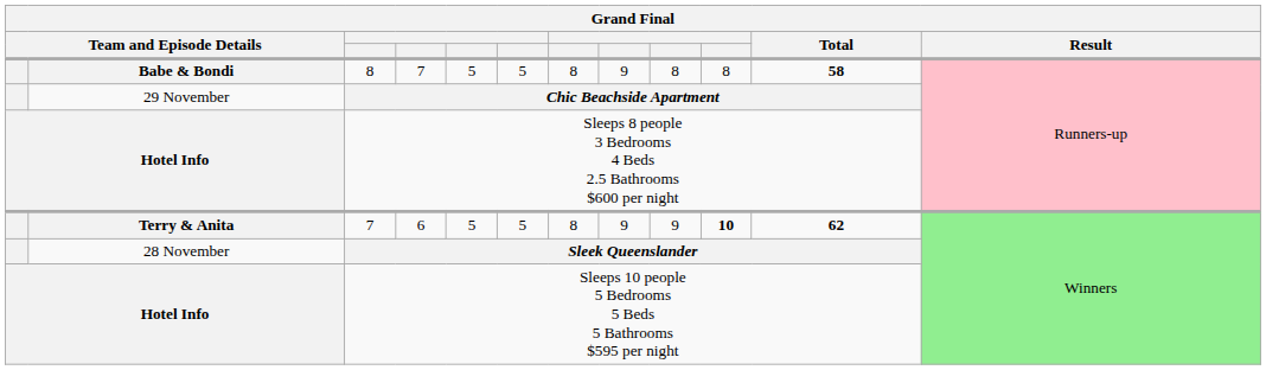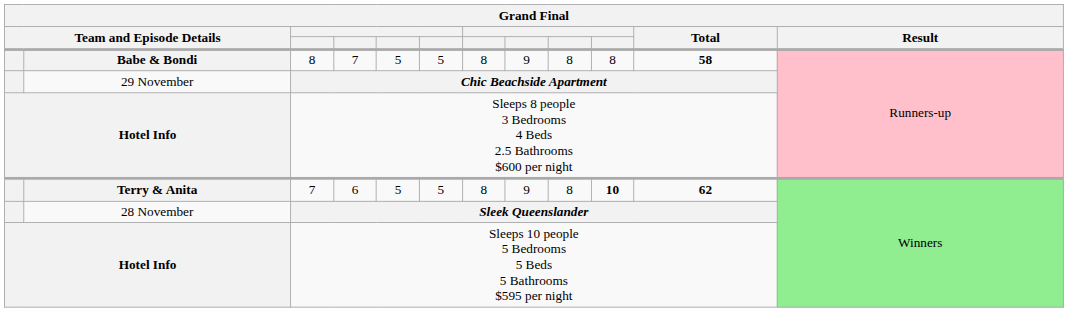6 | column 9: 9 -> 8
